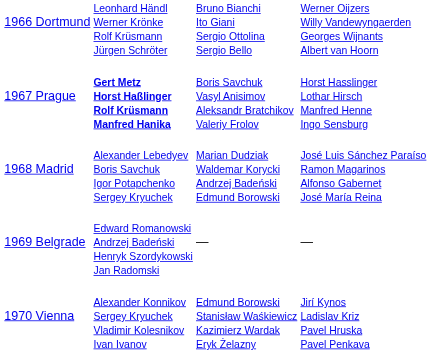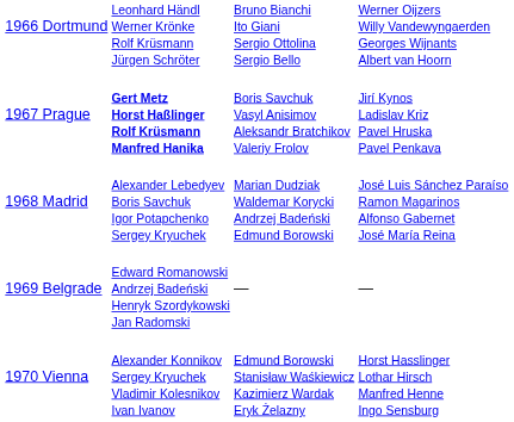1967 Prague | column 4: Horst Hasslinger Lothar Hirsch Manfred Henne Ingo Sensburg -> Jirí Kynos Ladislav Kriz Pavel Hruska Pavel Penkava
1970 Vienna | column 4: Jirí Kynos Ladislav Kriz Pavel Hruska Pavel Penkava -> Horst Hasslinger Lothar Hirsch Manfred Henne Ingo Sensburg
